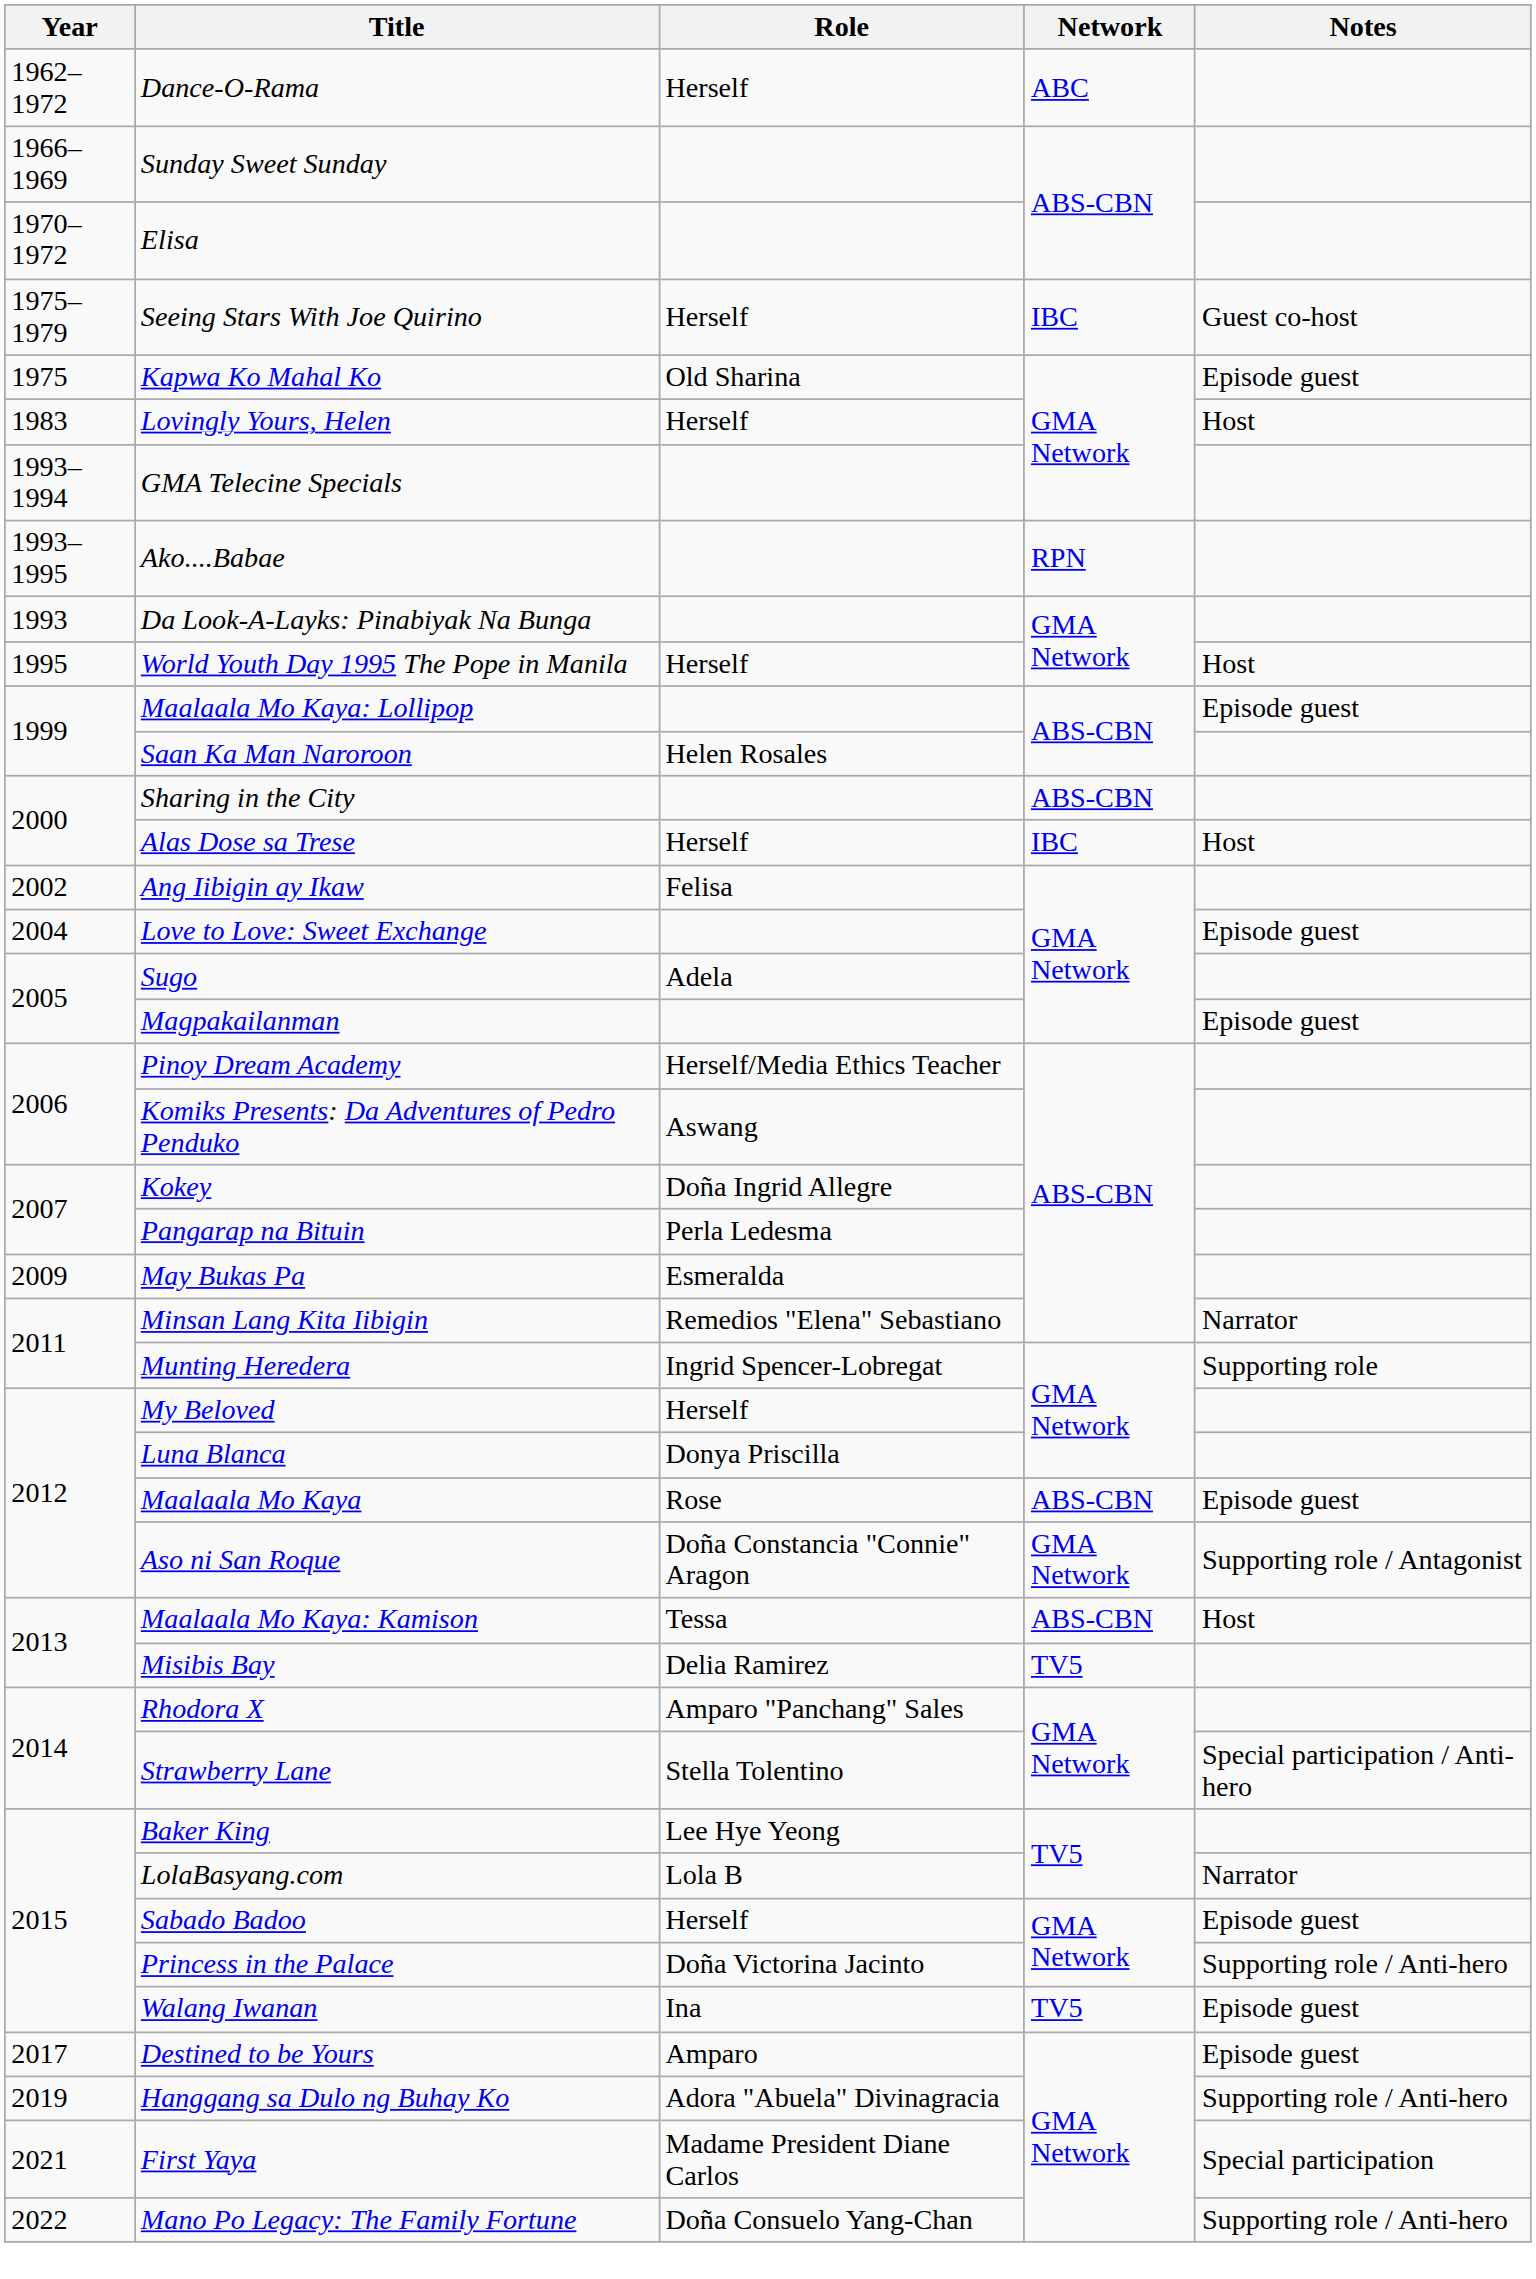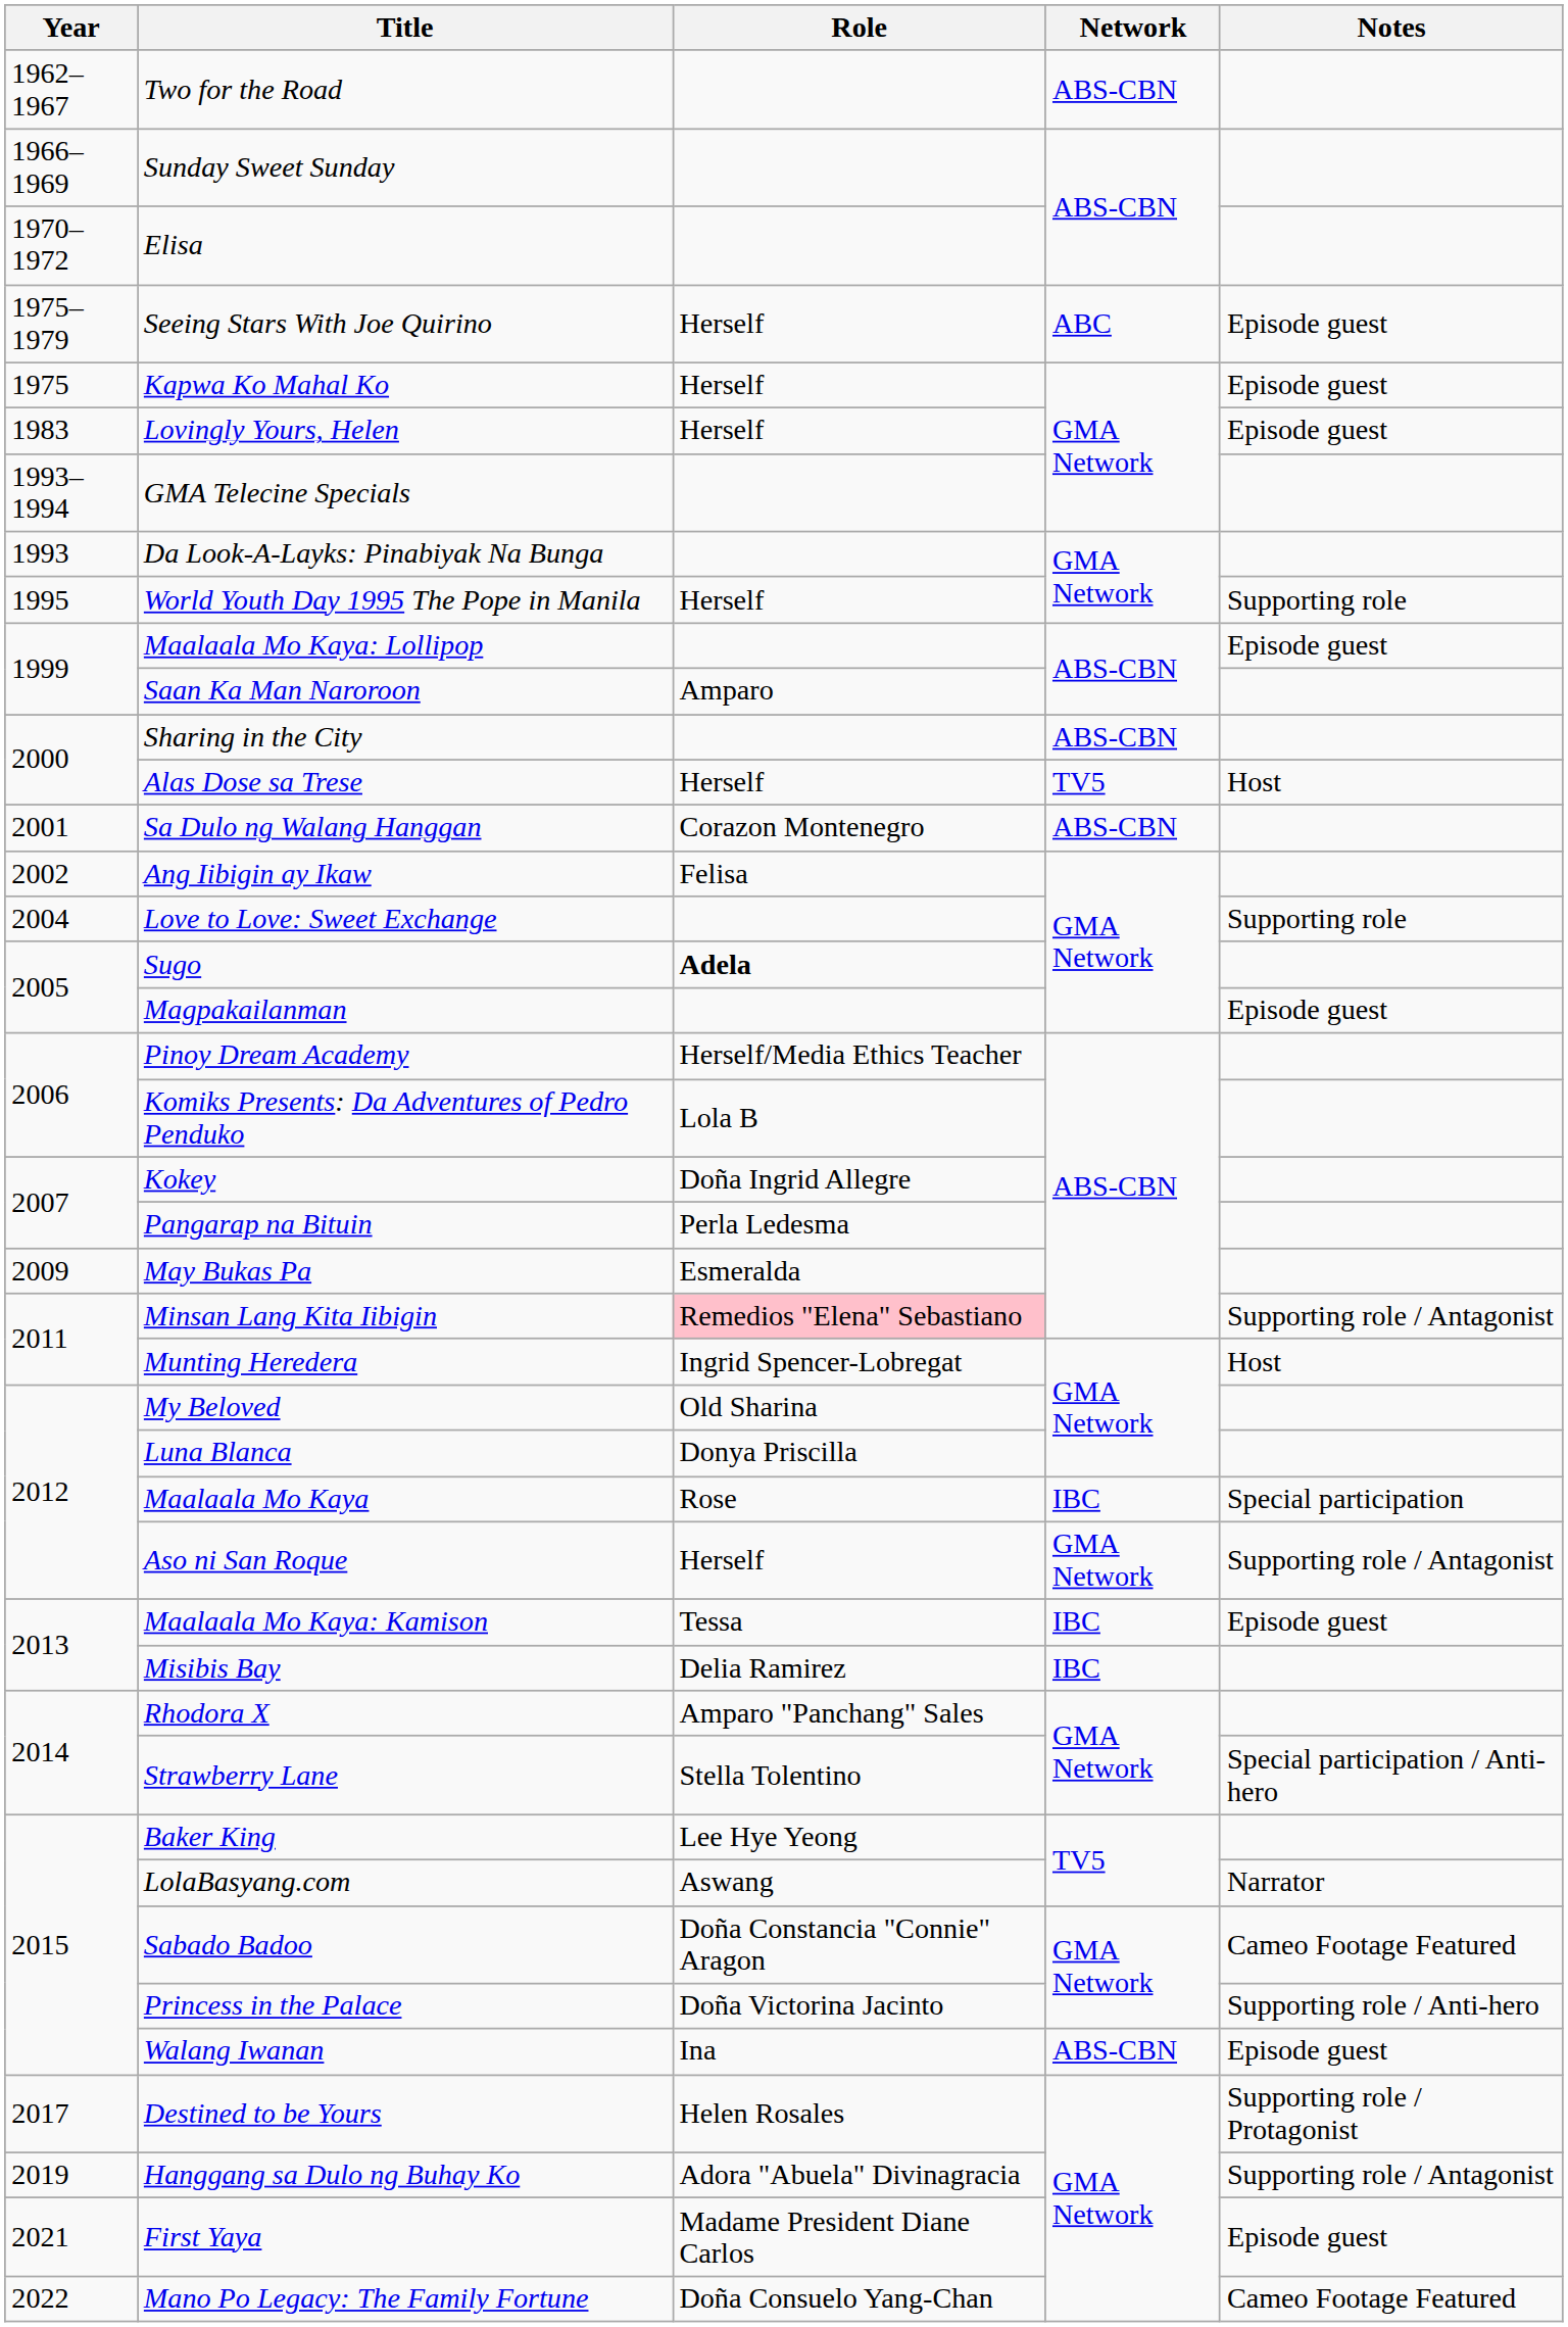+ row: 1962–1967 | Two for the Road | ABS-CBN
- row: 1962–1972 | Dance-O-Rama | Herself | ABC
Seeing Stars With Joe Quirino | Network: IBC -> ABC
Seeing Stars With Joe Quirino | Notes: Guest co-host -> Episode guest
Kapwa Ko Mahal Ko | Role: Old Sharina -> Herself
Lovingly Yours, Helen | Notes: Host -> Episode guest
- row: 1993–1995 | Ako....Babae | RPN
World Youth Day 1995 The Pope in Manila | Notes: Host -> Supporting role
Saan Ka Man Naroroon | Role: Helen Rosales -> Amparo
Alas Dose sa Trese | Network: IBC -> TV5
+ row: 2001 | Sa Dulo ng Walang Hanggan | Corazon Montenegro | ABS-CBN
Love to Love: Sweet Exchange | Notes: Episode guest -> Supporting role
Sugo | Role: normal -> bold
Komiks Presents: Da Adventures of Pedro Penduko | Role: Aswang -> Lola B
Minsan Lang Kita Iibigin | Role: no background -> pink background
Minsan Lang Kita Iibigin | Notes: Narrator -> Supporting role / Antagonist
Munting Heredera | Notes: Supporting role -> Host
My Beloved | Role: Herself -> Old Sharina
Maalaala Mo Kaya | Network: ABS-CBN -> IBC
Maalaala Mo Kaya | Notes: Episode guest -> Special participation
Aso ni San Roque | Role: Doña Constancia "Connie" Aragon -> Herself
Maalaala Mo Kaya: Kamison | Network: ABS-CBN -> IBC
Maalaala Mo Kaya: Kamison | Notes: Host -> Episode guest
Misibis Bay | Network: TV5 -> IBC
LolaBasyang.com | Role: Lola B -> Aswang
Sabado Badoo | Role: Herself -> Doña Constancia "Connie" Aragon
Sabado Badoo | Notes: Episode guest -> Cameo Footage Featured
Walang Iwanan | Network: TV5 -> ABS-CBN
Destined to be Yours | Role: Amparo -> Helen Rosales
Destined to be Yours | Notes: Episode guest -> Supporting role / Protagonist
Hanggang sa Dulo ng Buhay Ko | Notes: Supporting role / Anti-hero -> Supporting role / Antagonist
First Yaya | Notes: Special participation -> Episode guest
Mano Po Legacy: The Family Fortune | Notes: Supporting role / Anti-hero -> Cameo Footage Featured
